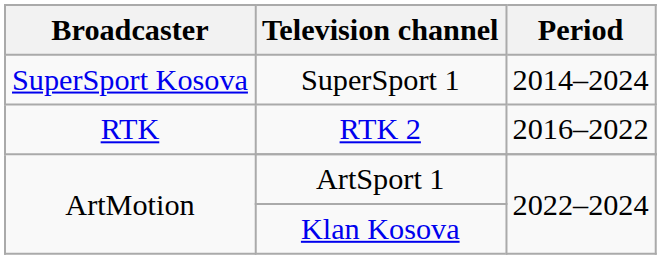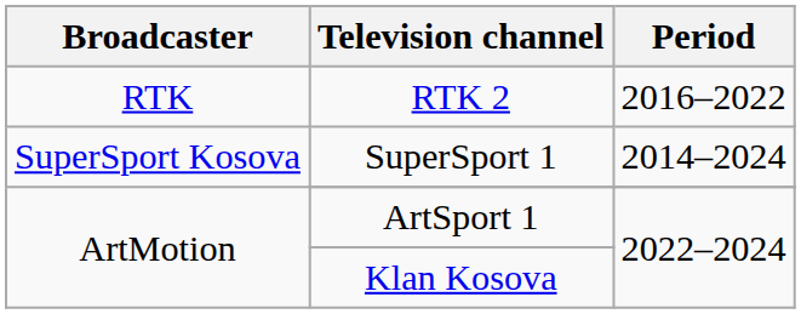rows swapped: SuperSport 1 <-> RTK 2
